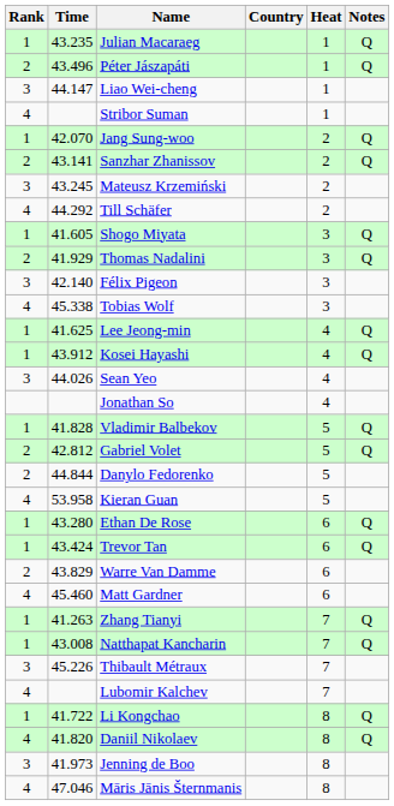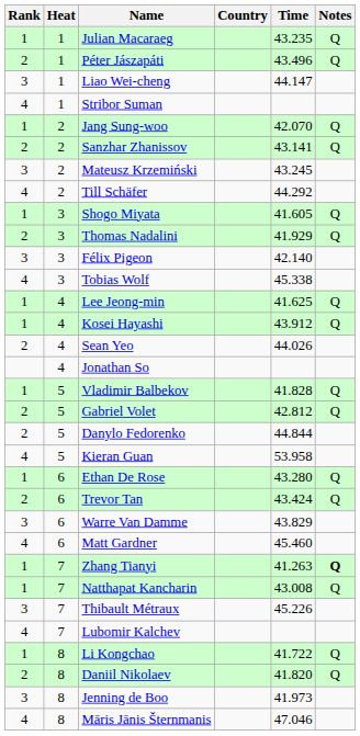columns swapped: Heat <-> Time
Sean Yeo | Rank: 3 -> 2
Trevor Tan | Rank: 1 -> 2
Warre Van Damme | Rank: 2 -> 3
Zhang Tianyi | Notes: normal -> bold
Daniil Nikolaev | Rank: 4 -> 2
